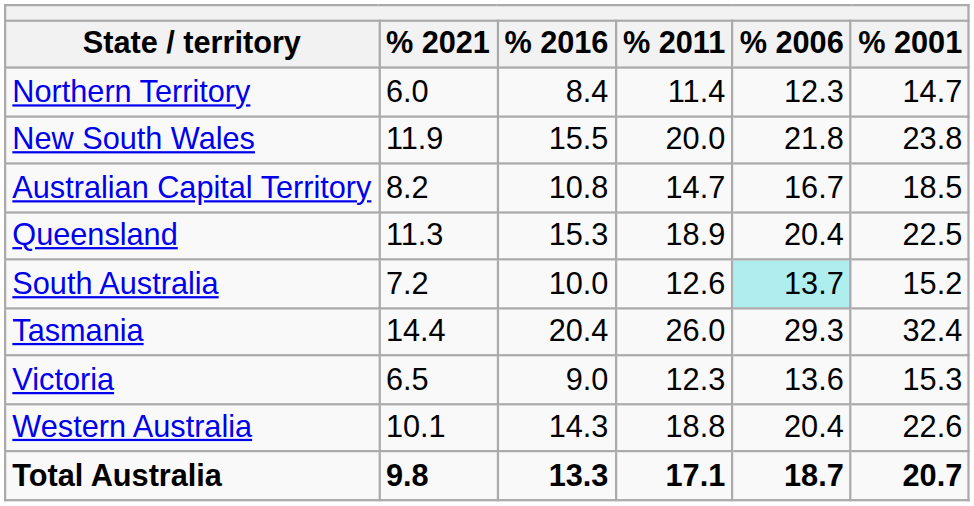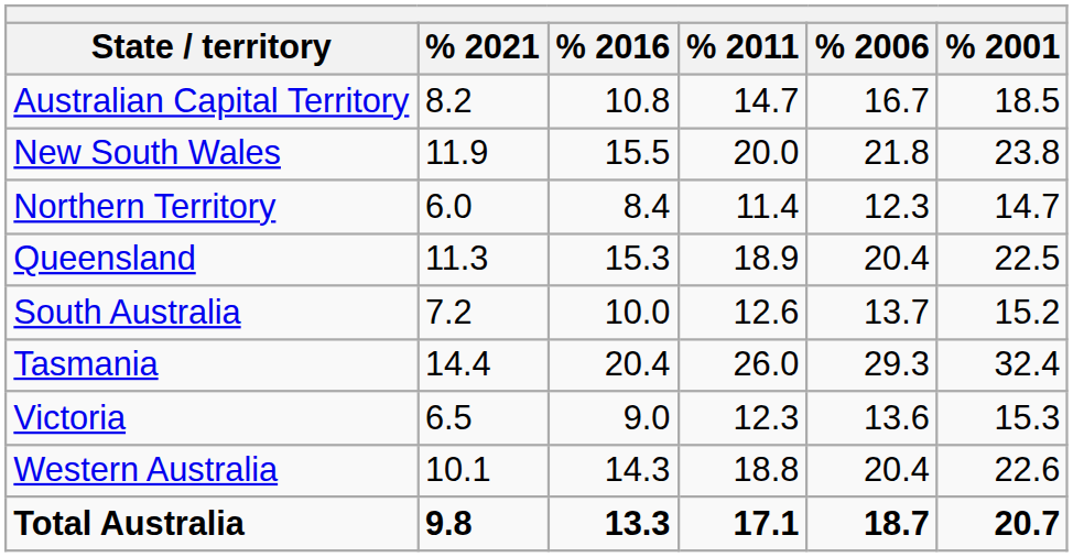rows swapped: Australian Capital Territory <-> Northern Territory
South Australia | % 2006: paleturquoise background -> no background
